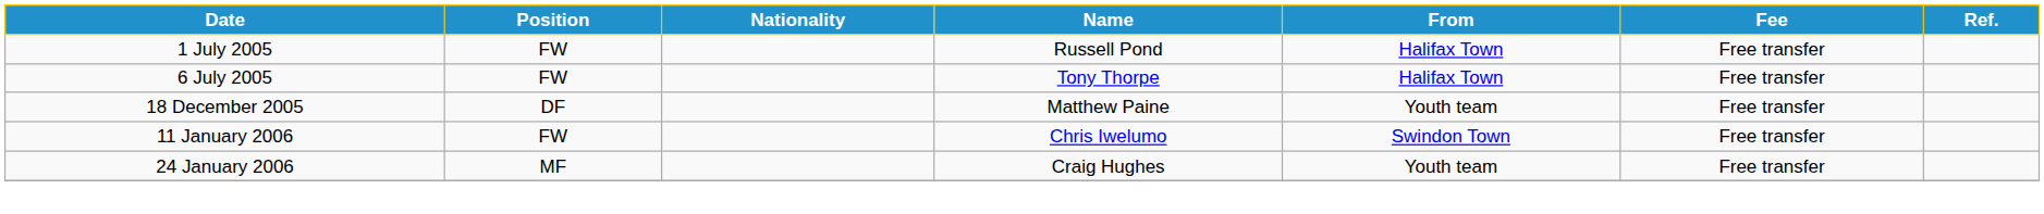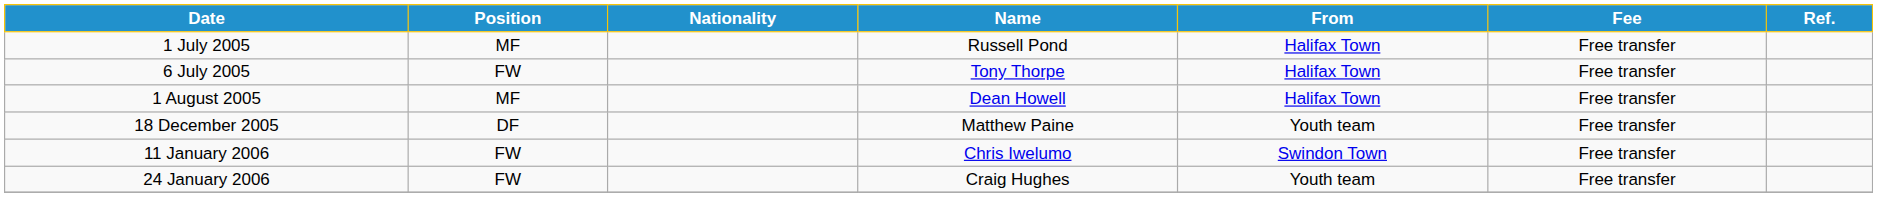1 July 2005 | Position: FW -> MF
+ row: 1 August 2005 | MF | Dean Howell | Halifax Town | Free transfer
24 January 2006 | Position: MF -> FW
